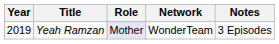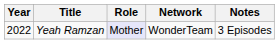Yeah Ramzan | Year: 2019 -> 2022
